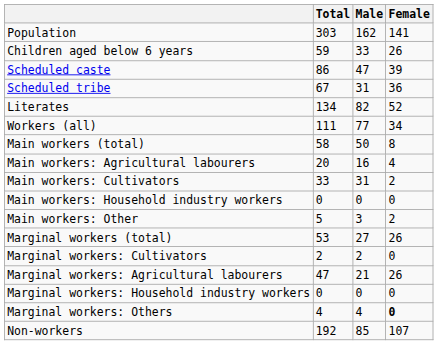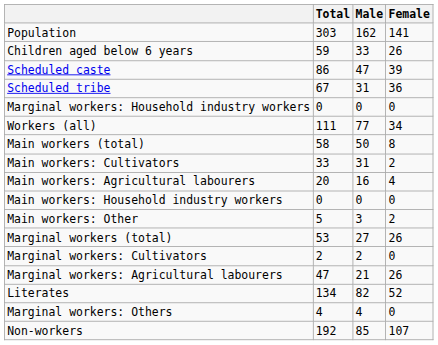rows swapped: Literates <-> Marginal workers: Household industry workers
rows swapped: Main workers: Cultivators <-> Main workers: Agricultural labourers
Marginal workers: Others | Female: bold -> normal
